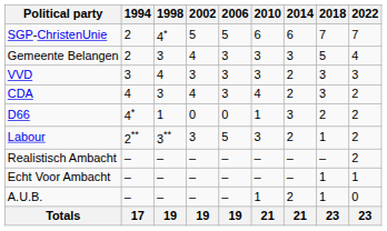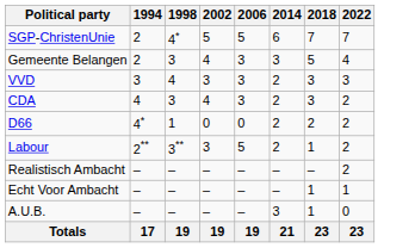- column: 2010 | 6 | 3 | 3 | 4 | 1 | 3 | – | – | 1 | 21
D66 | 2014: 3 -> 2
A.U.B. | 2014: 2 -> 3
